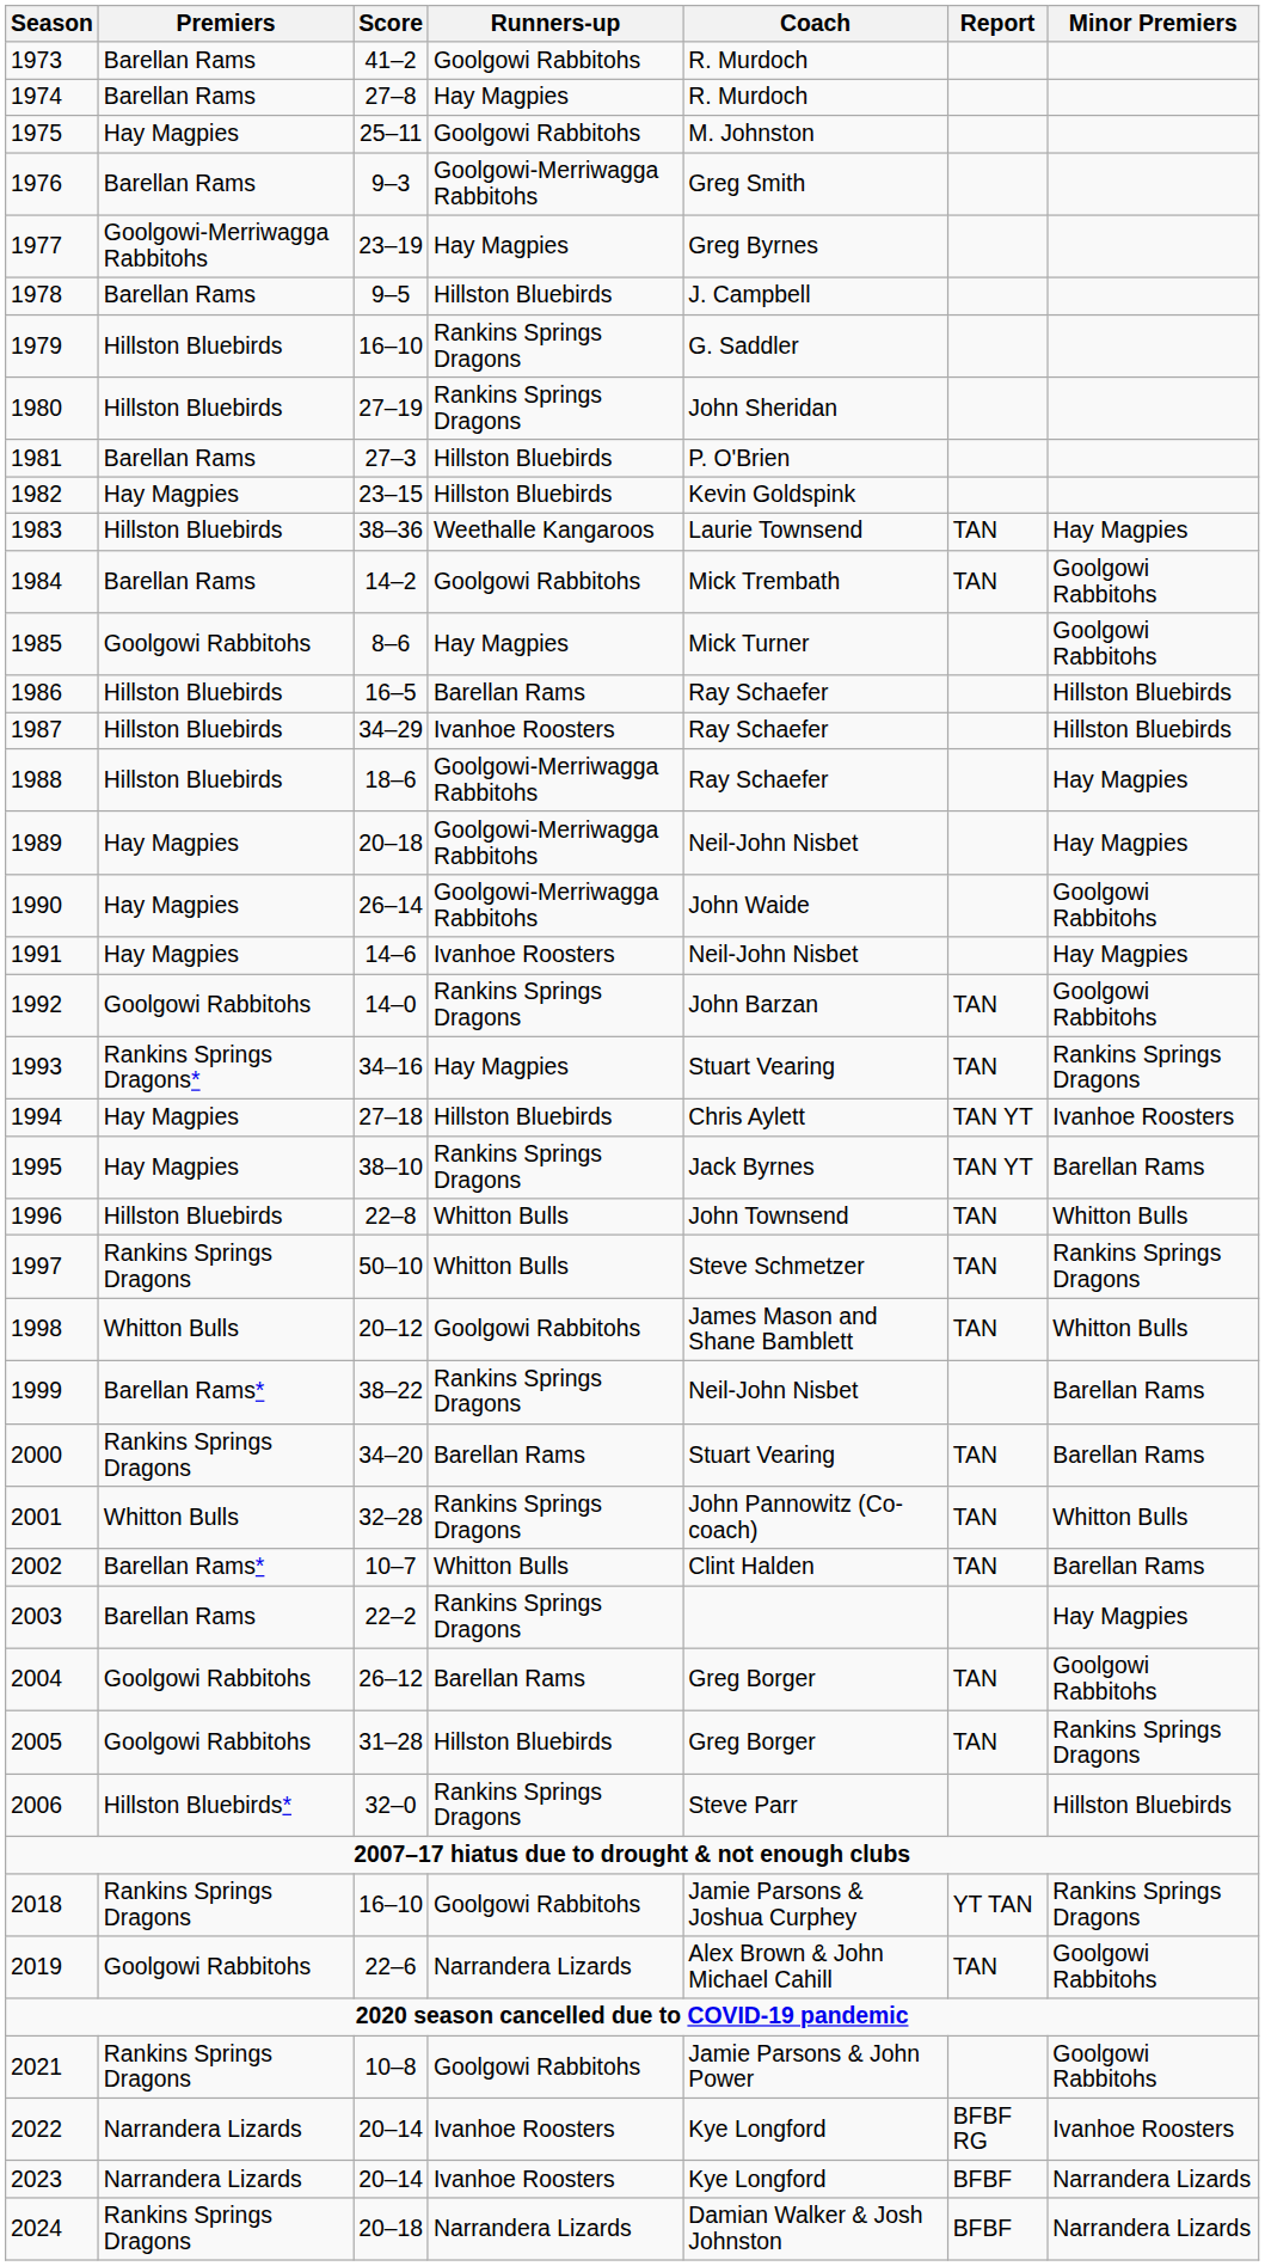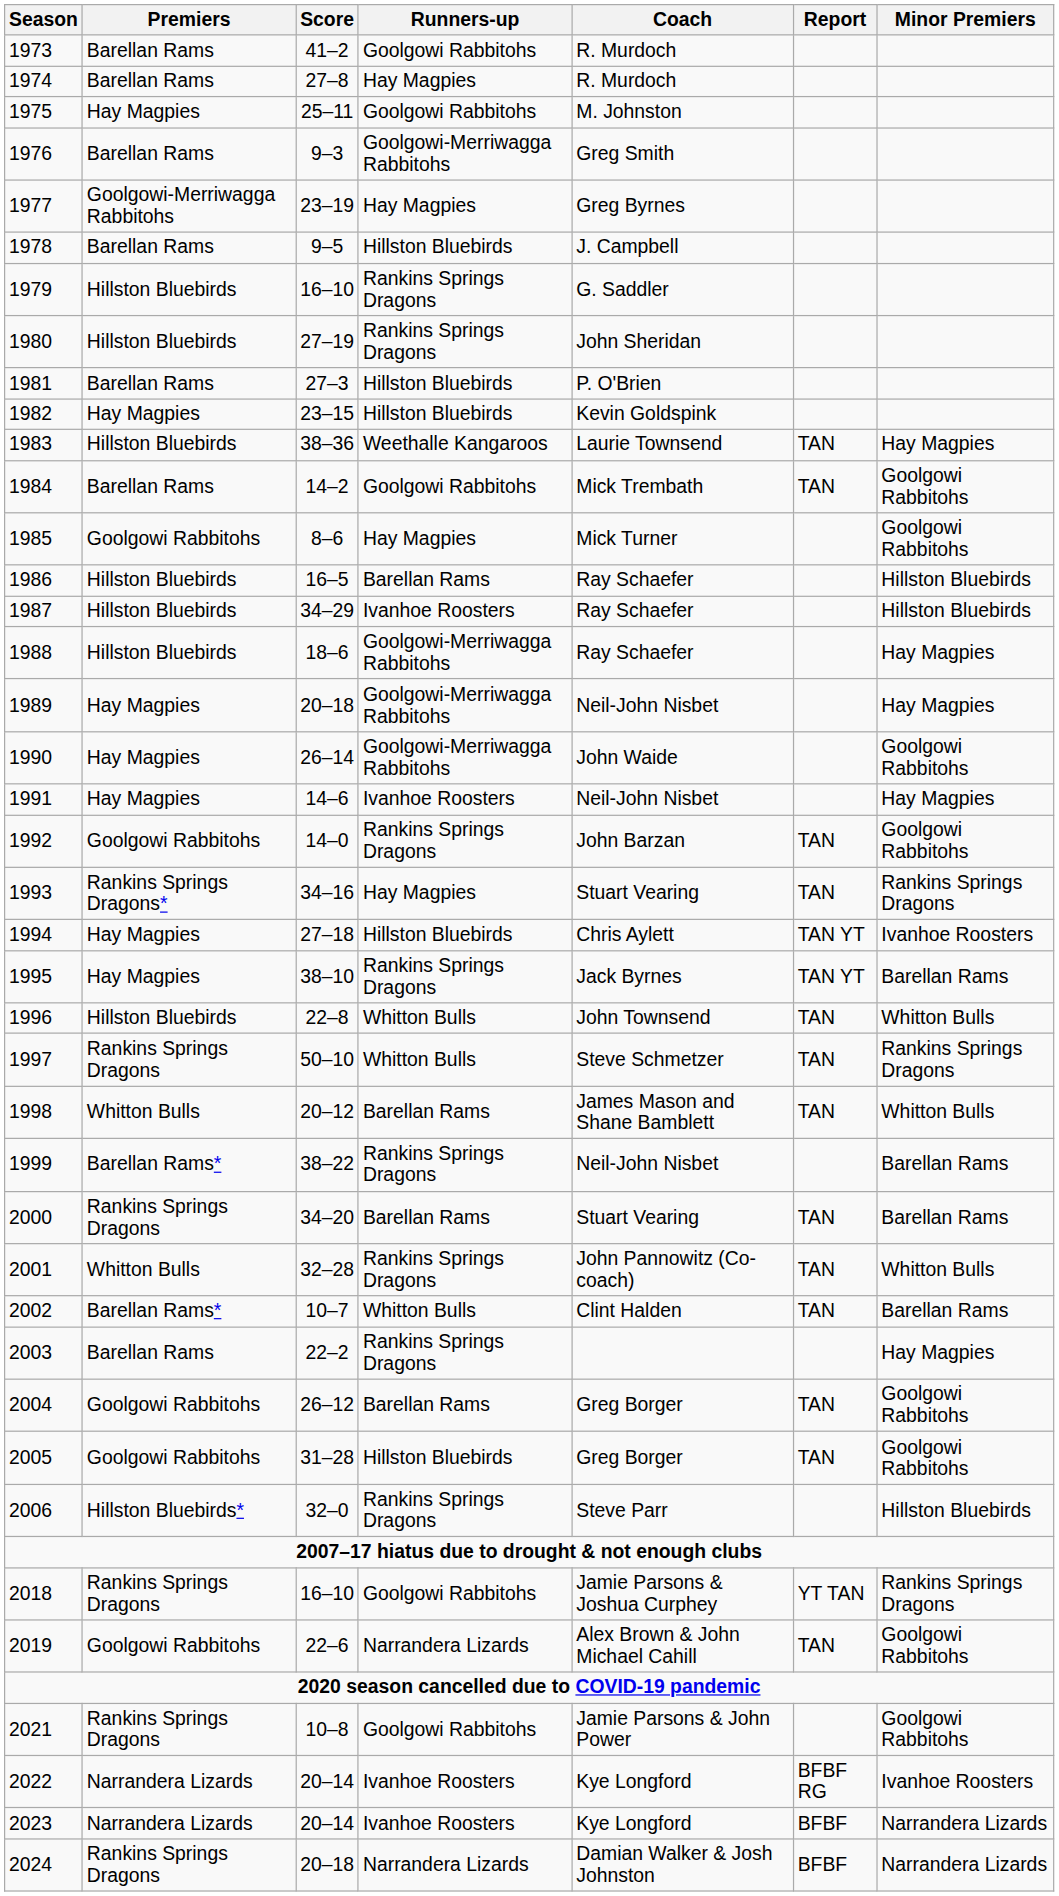1998 | Runners-up: Goolgowi Rabbitohs -> Barellan Rams
2005 | Minor Premiers: Rankins Springs Dragons -> Goolgowi Rabbitohs
